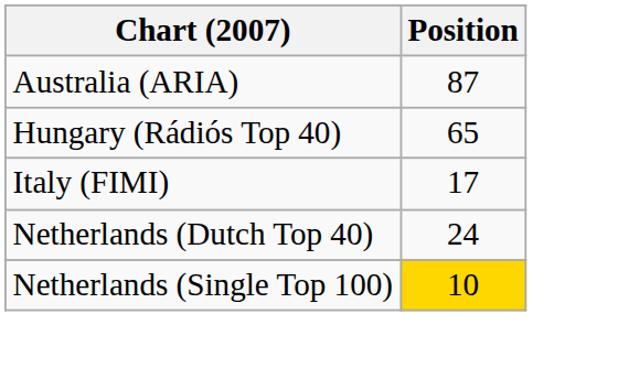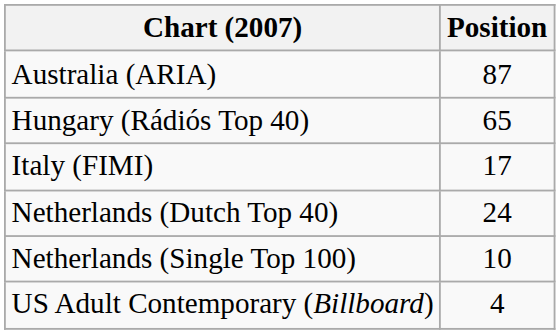Netherlands (Single Top 100) | Position: gold background -> no background
+ row: US Adult Contemporary (Billboard) | 4
